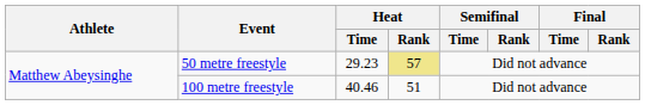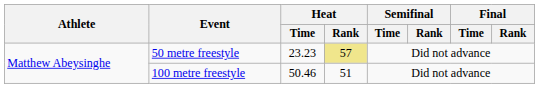50 metre freestyle | Heat / Time: 29.23 -> 23.23
100 metre freestyle | Heat / Time: 40.46 -> 50.46
